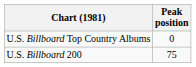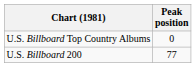U.S. Billboard 200 | Peak position: 75 -> 77
